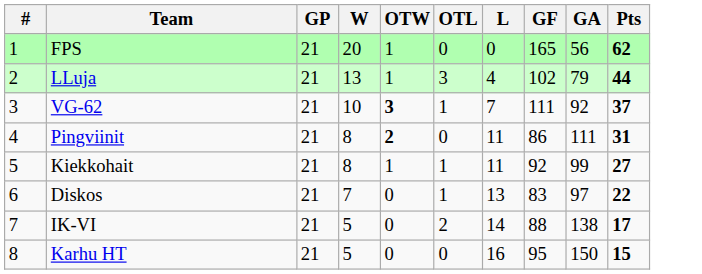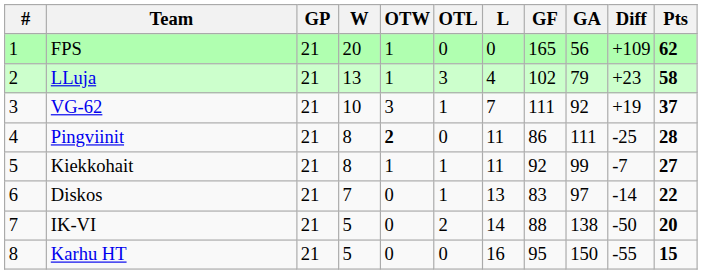+ column: Diff | +109 | +23 | +19 | -25 | -7 | -14 | -50 | -55
LLuja | Pts: 44 -> 58
VG-62 | OTW: bold -> normal
Pingviinit | Pts: 31 -> 28
IK-VI | Pts: 17 -> 20
